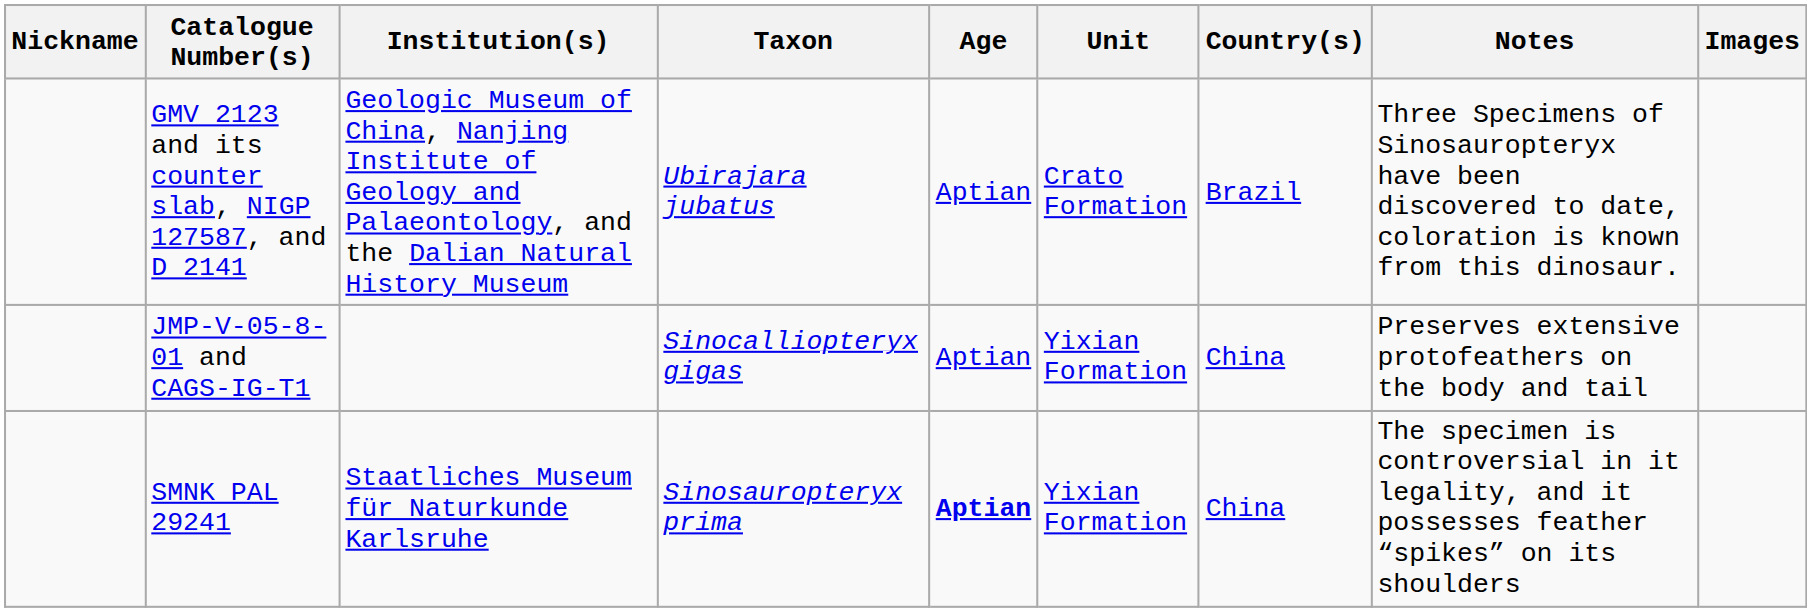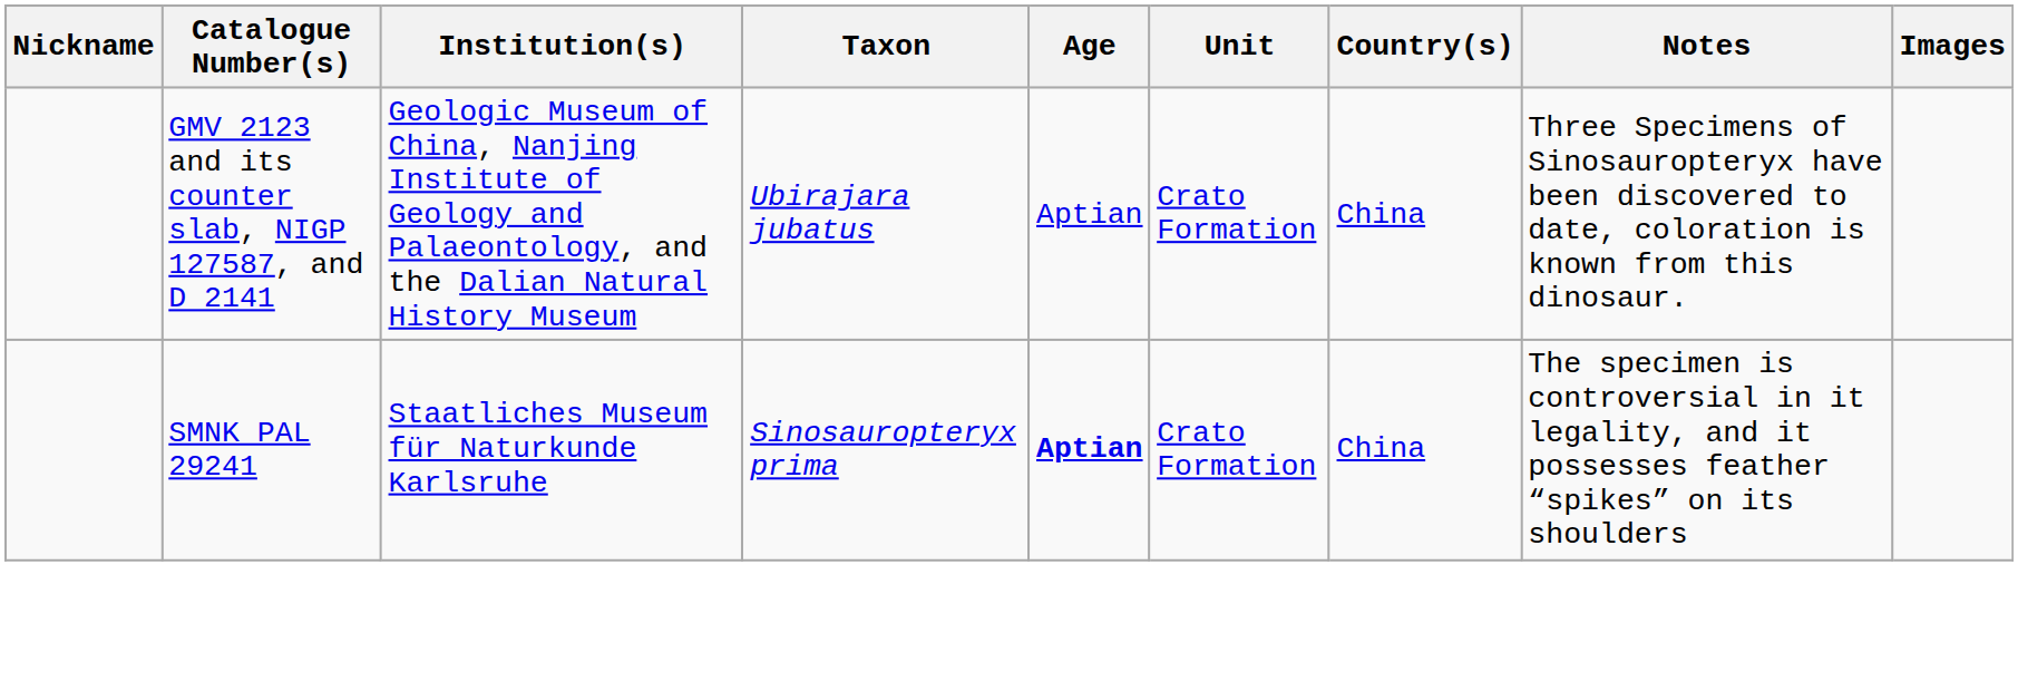GMV 2123 and its counter slab, NIGP 127587, and D 2141 | Country(s): Brazil -> China
- row: JMP-V-05-8-01 and CAGS-IG-T1 | Sinocalliopteryx gigas | Aptian | Yixian Formation | China | Preserves extensive protofeathers on the body and tail
SMNK PAL 29241 | Unit: Yixian Formation -> Crato Formation
